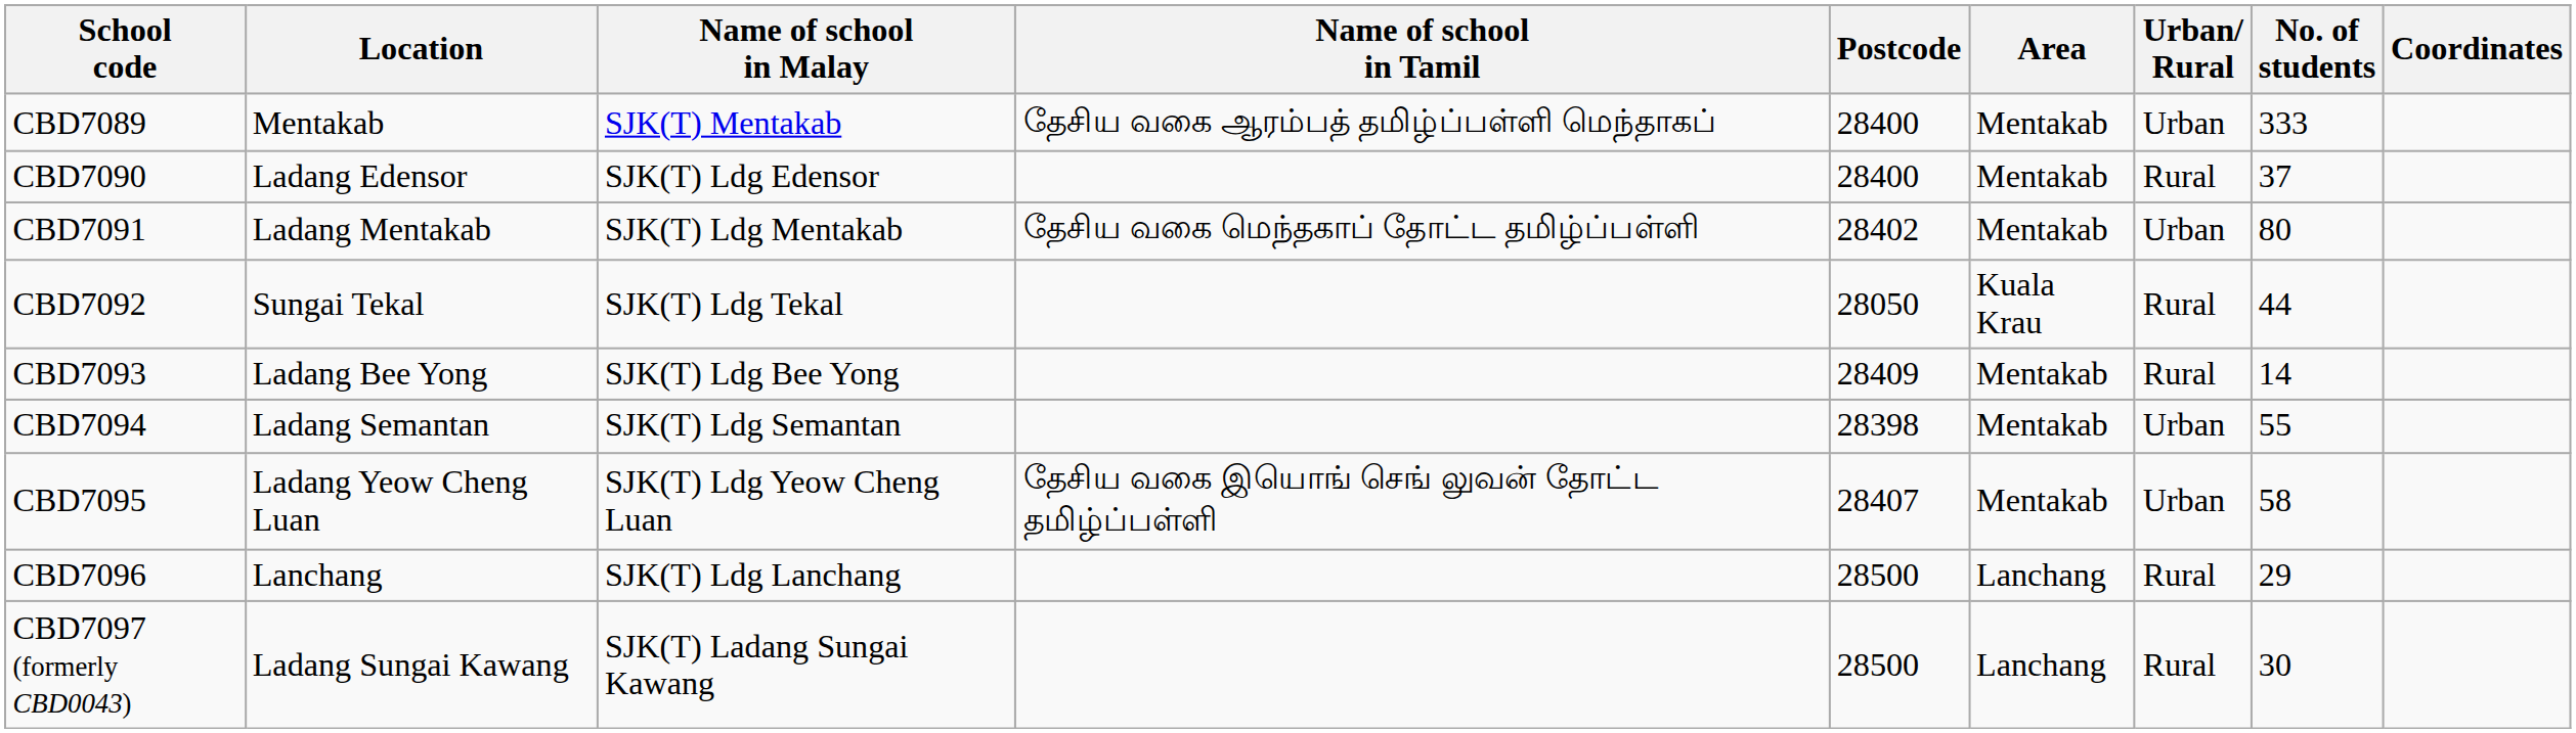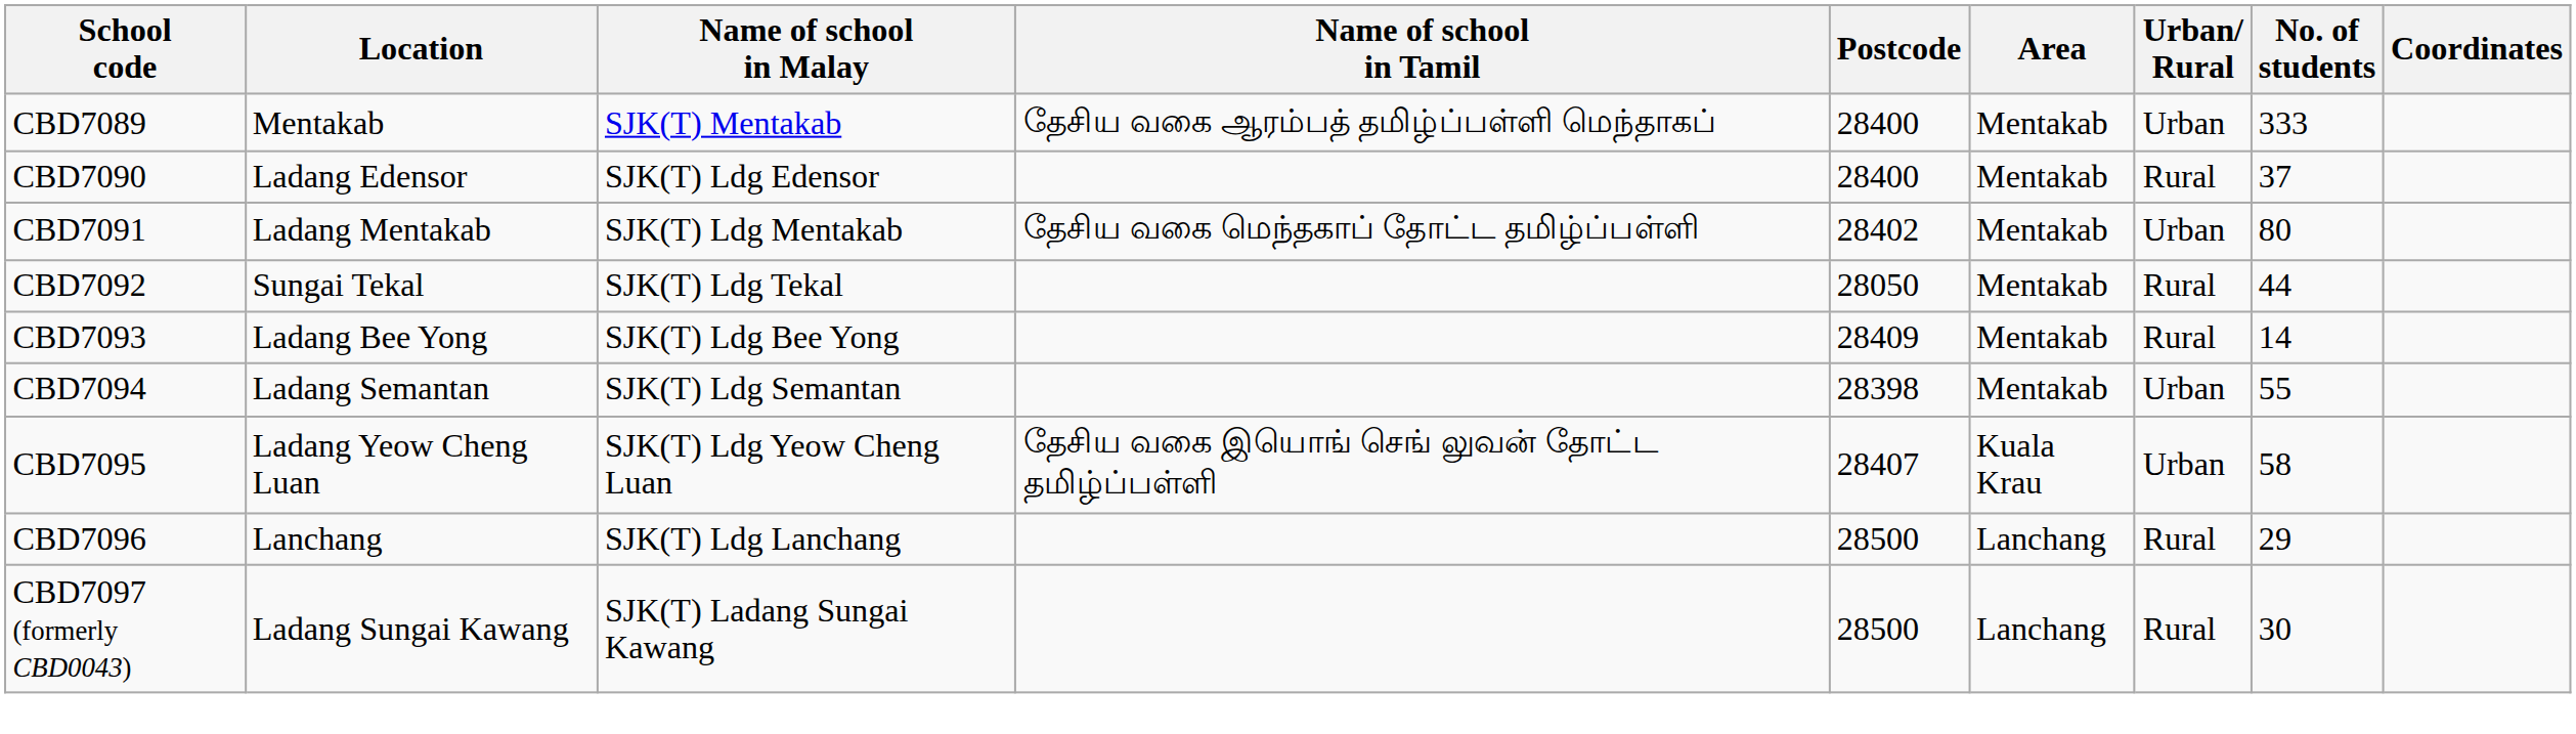CBD7092 | Area: Kuala Krau -> Mentakab
CBD7095 | Area: Mentakab -> Kuala Krau
